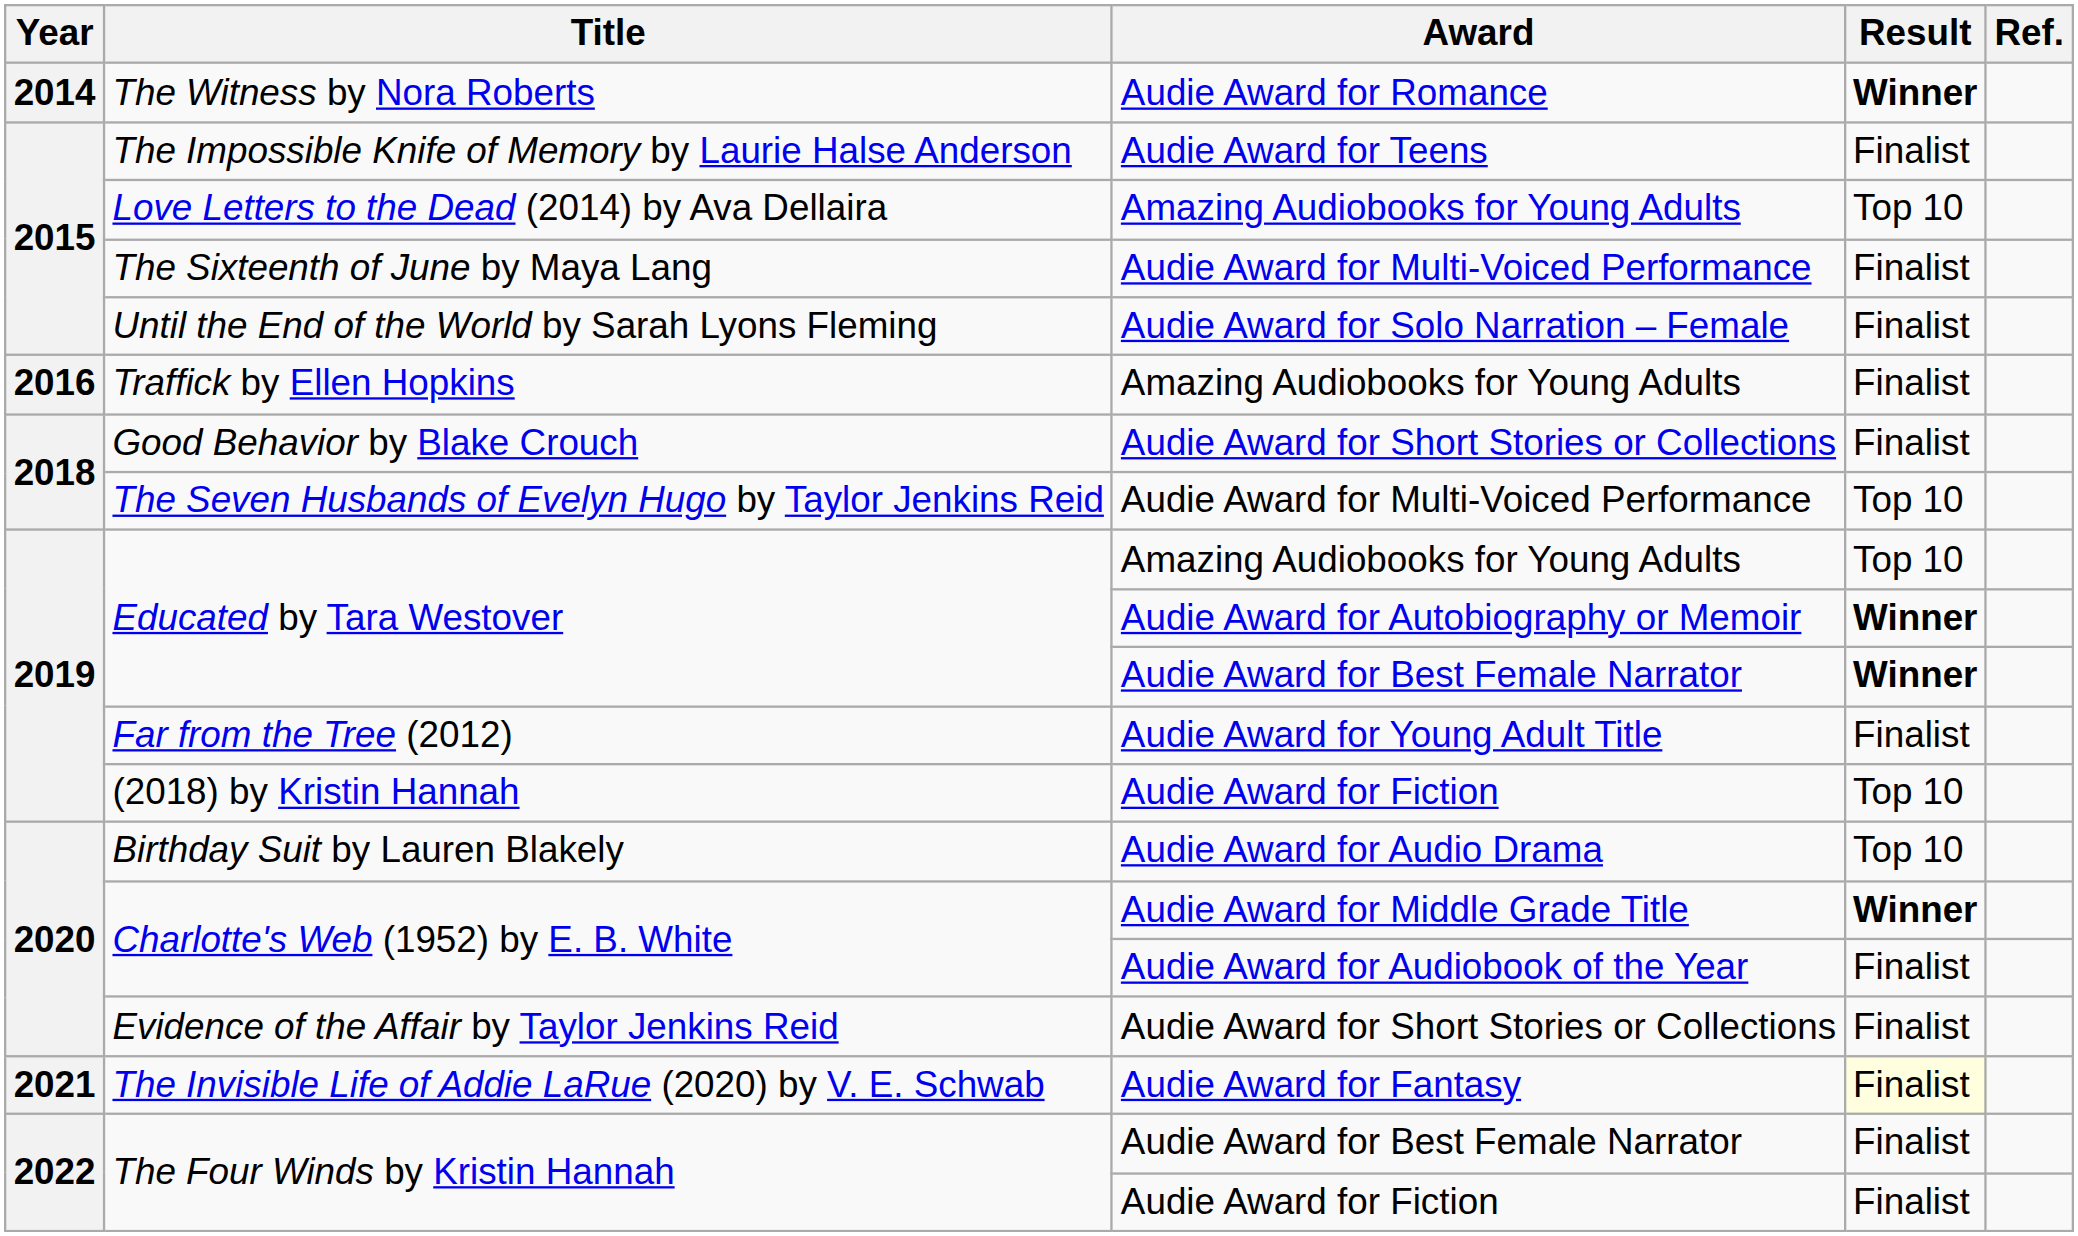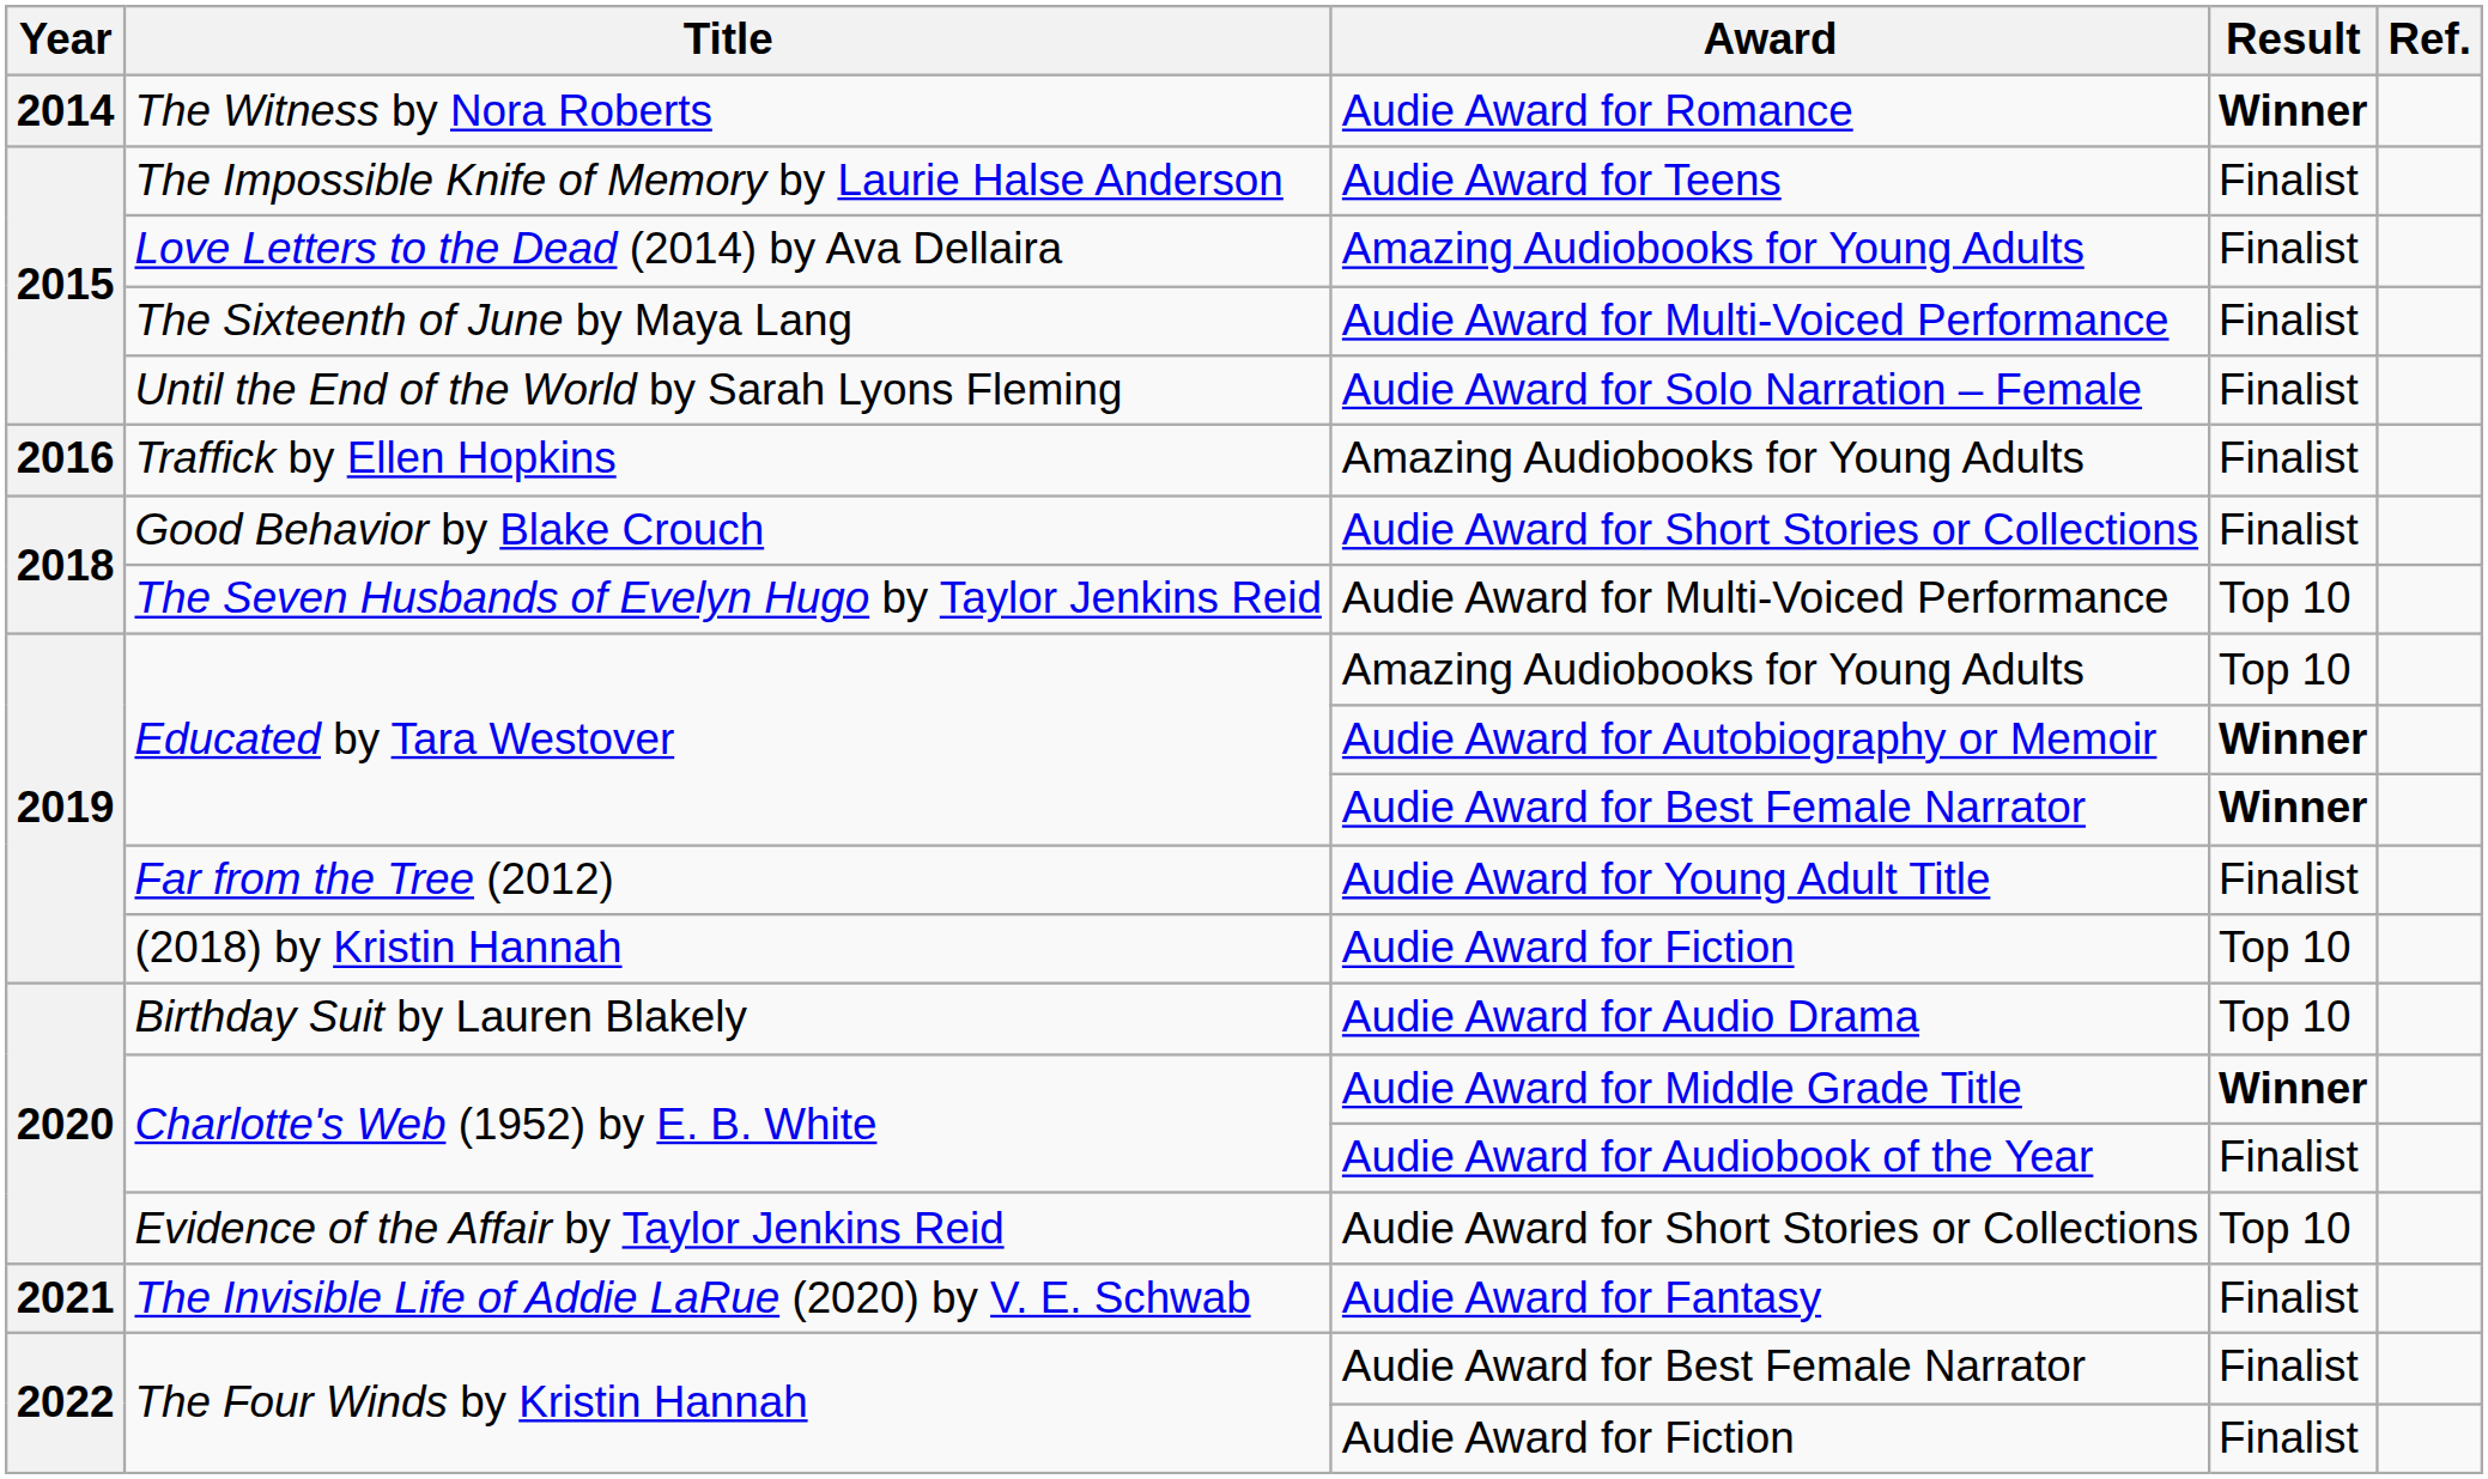Love Letters to the Dead (2014) by Ava Dellaira | Result: Top 10 -> Finalist
Evidence of the Affair by Taylor Jenkins Reid | Result: Finalist -> Top 10
The Invisible Life of Addie LaRue (2020) by V. E. Schwab | Result: lightyellow background -> no background
